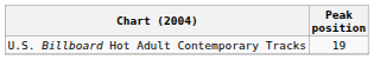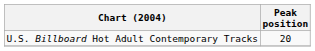U.S. Billboard Hot Adult Contemporary Tracks | Peak position: 19 -> 20
